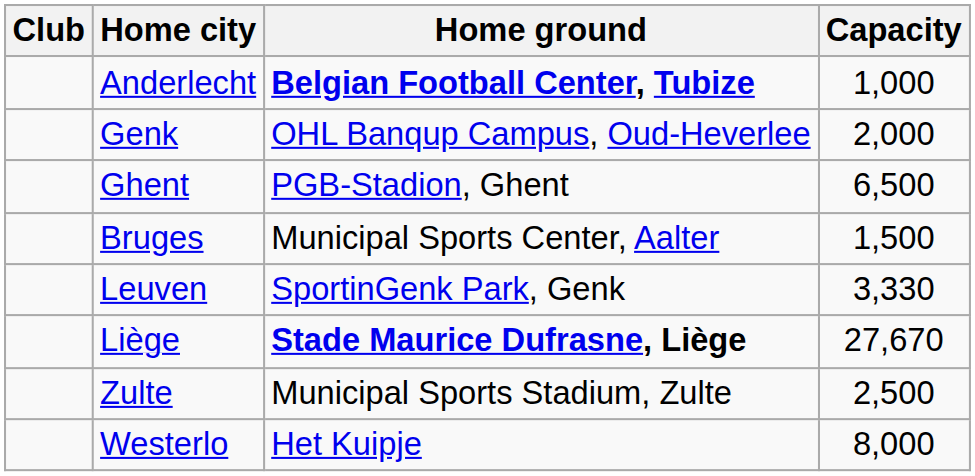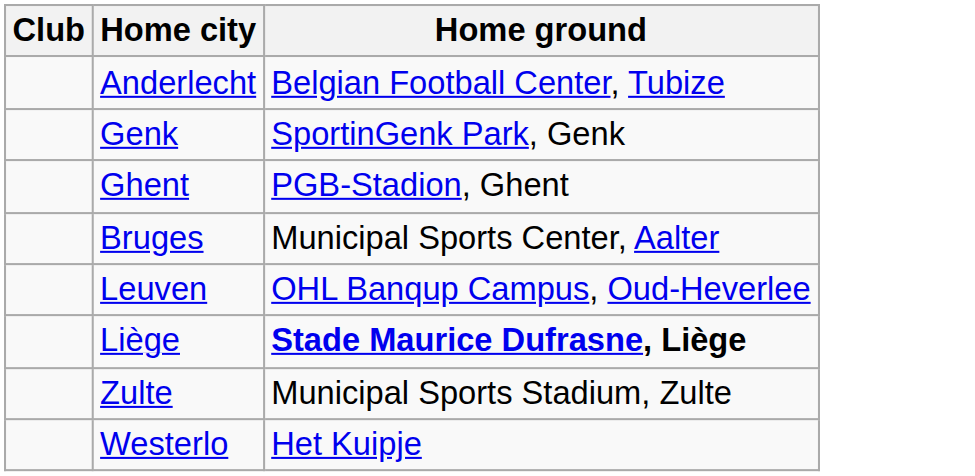- column: Capacity | 1,000 | 2,000 | 6,500 | 1,500 | 3,330 | 27,670 | 2,500 | 8,000
Anderlecht | Home ground: bold -> normal
Genk | Home ground: OHL Banqup Campus, Oud-Heverlee -> SportinGenk Park, Genk
Leuven | Home ground: SportinGenk Park, Genk -> OHL Banqup Campus, Oud-Heverlee
